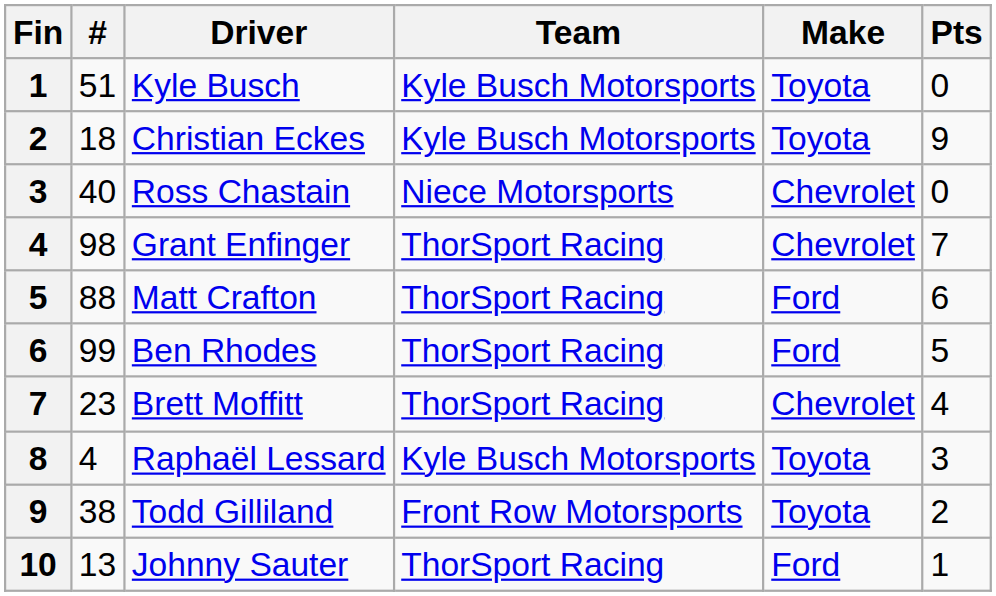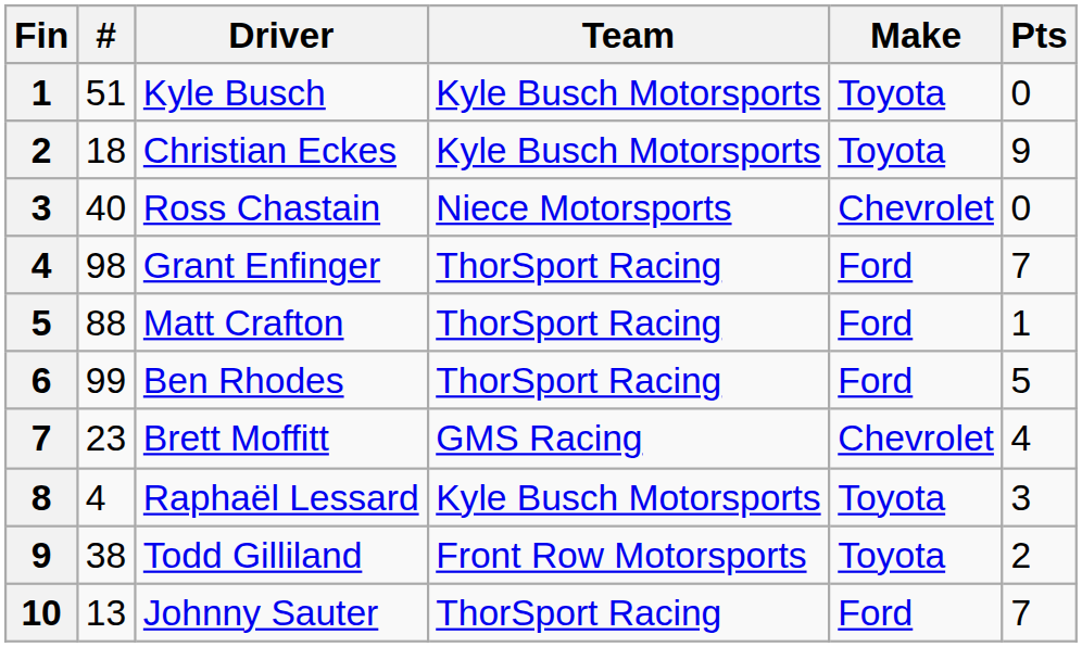Grant Enfinger | Make: Chevrolet -> Ford
Matt Crafton | Pts: 6 -> 1
Brett Moffitt | Team: ThorSport Racing -> GMS Racing
Johnny Sauter | Pts: 1 -> 7
